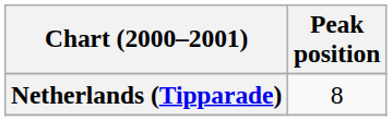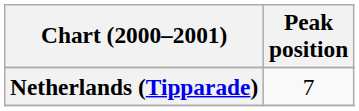Netherlands (Tipparade) | Peak position: 8 -> 7
